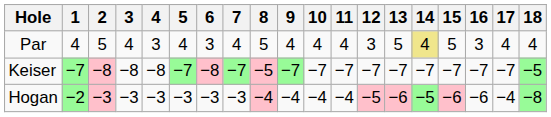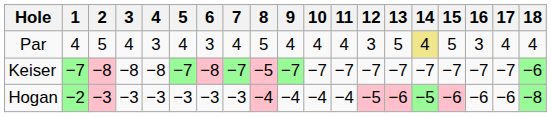Keiser | 18: −5 -> −6
Hogan | 17: −4 -> −6
